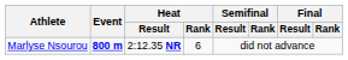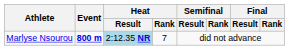Marlyse Nsourou | Heat / Result: no background -> lightblue background
Marlyse Nsourou | Heat / Rank: 6 -> 7
